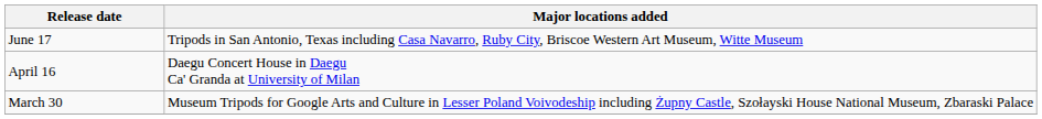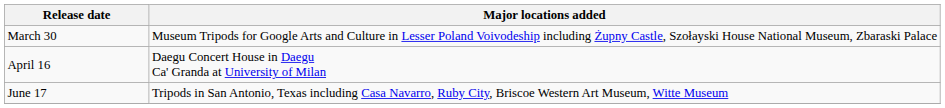rows swapped: March 30 <-> June 17
